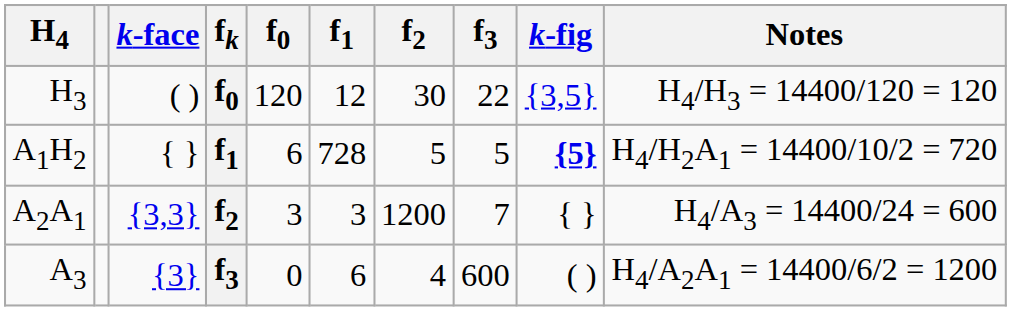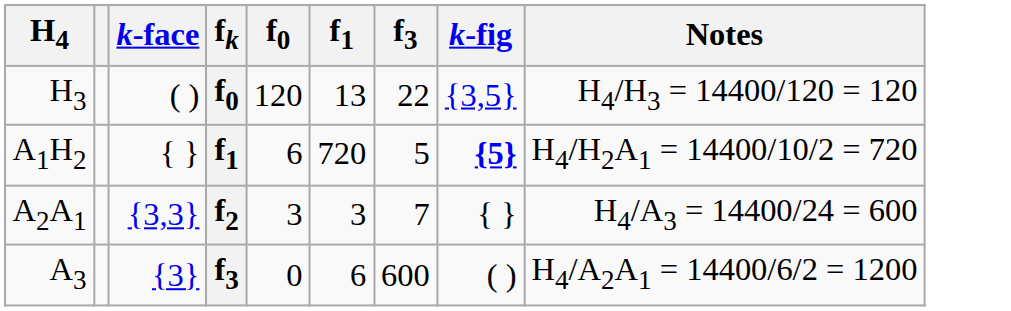- column: f2 | 30 | 5 | 1200 | 4
H3 | f1: 12 -> 13
A1H2 | f1: 728 -> 720
